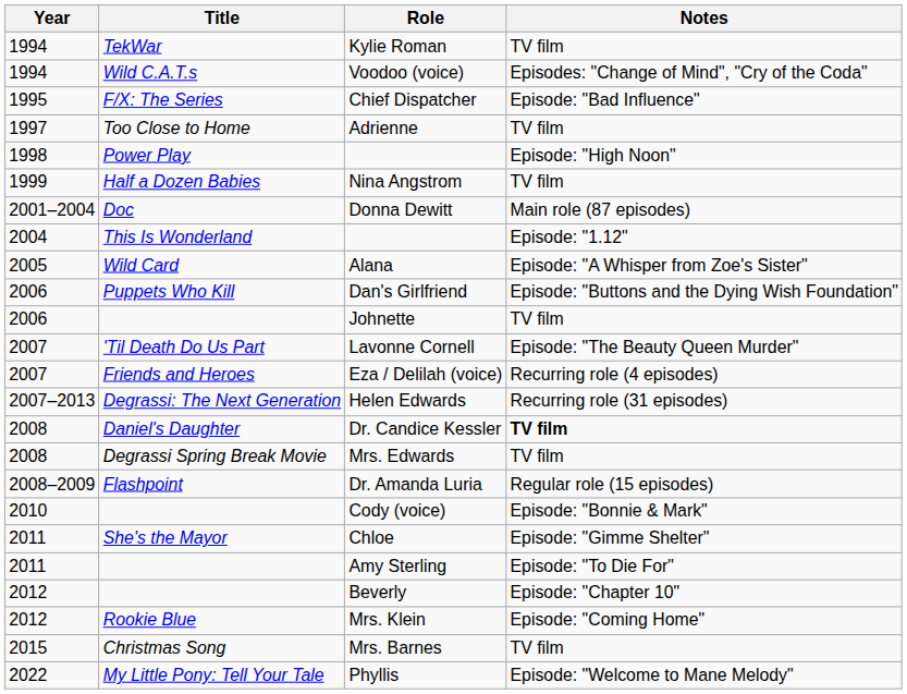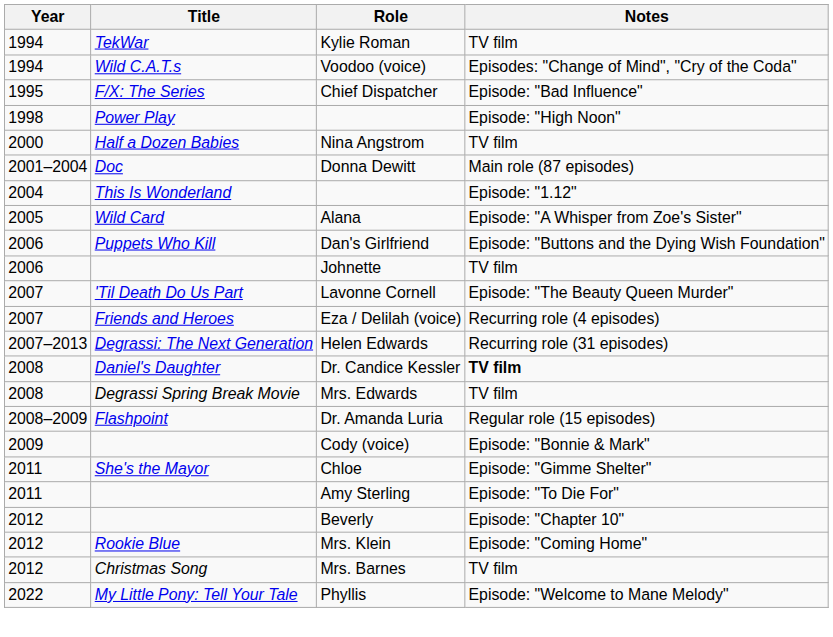- row: 1997 | Too Close to Home | Adrienne | TV film
Nina Angstrom | Year: 1999 -> 2000
Cody (voice) | Year: 2010 -> 2009
Mrs. Barnes | Year: 2015 -> 2012
